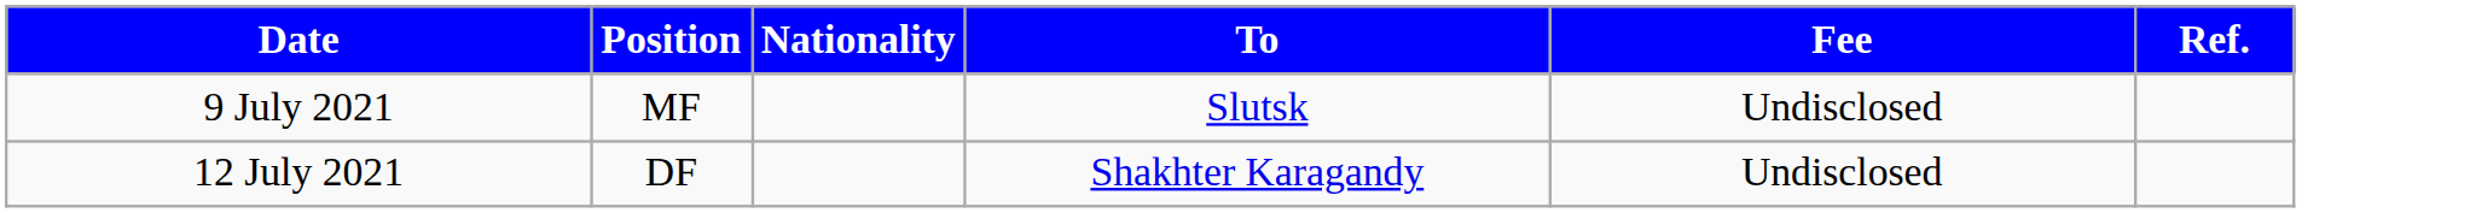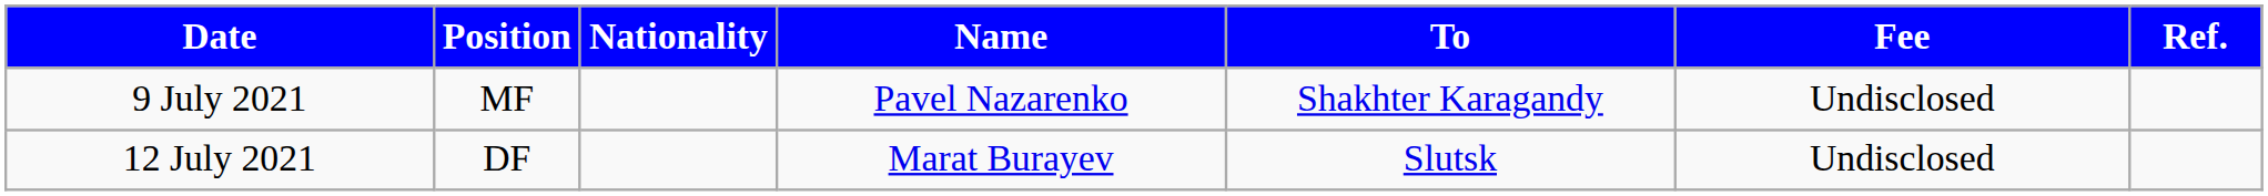+ column: Name | Pavel Nazarenko | Marat Burayev
9 July 2021 | To: Slutsk -> Shakhter Karagandy
12 July 2021 | To: Shakhter Karagandy -> Slutsk
